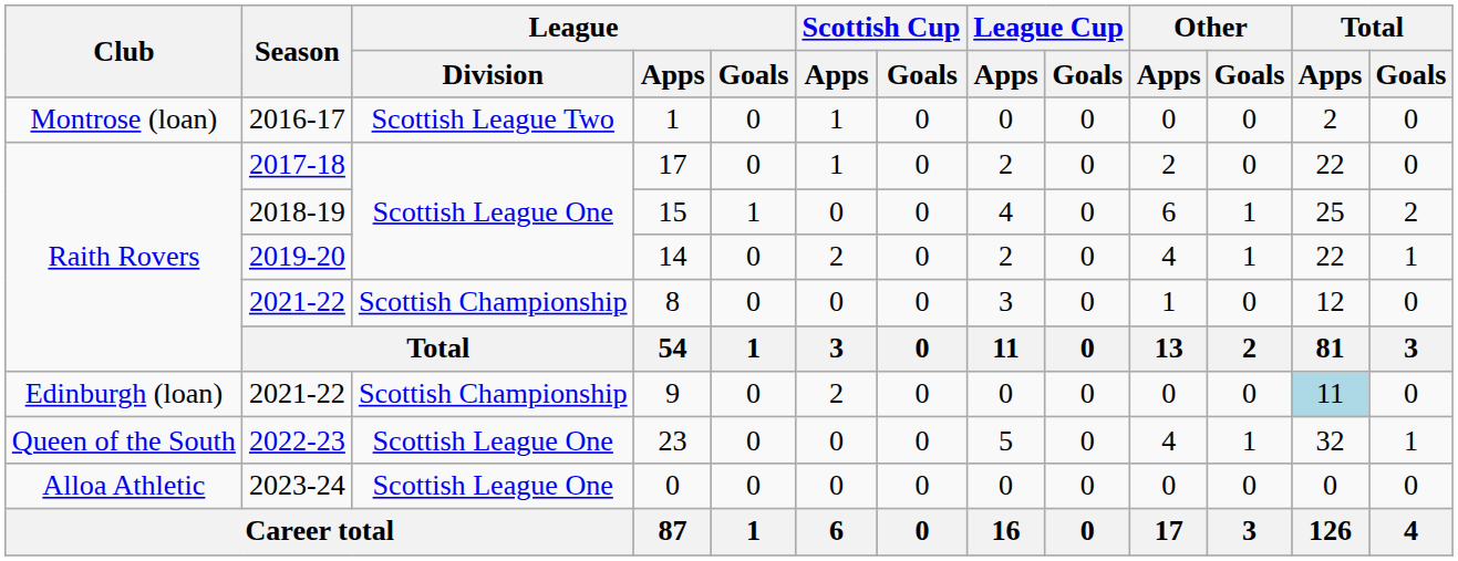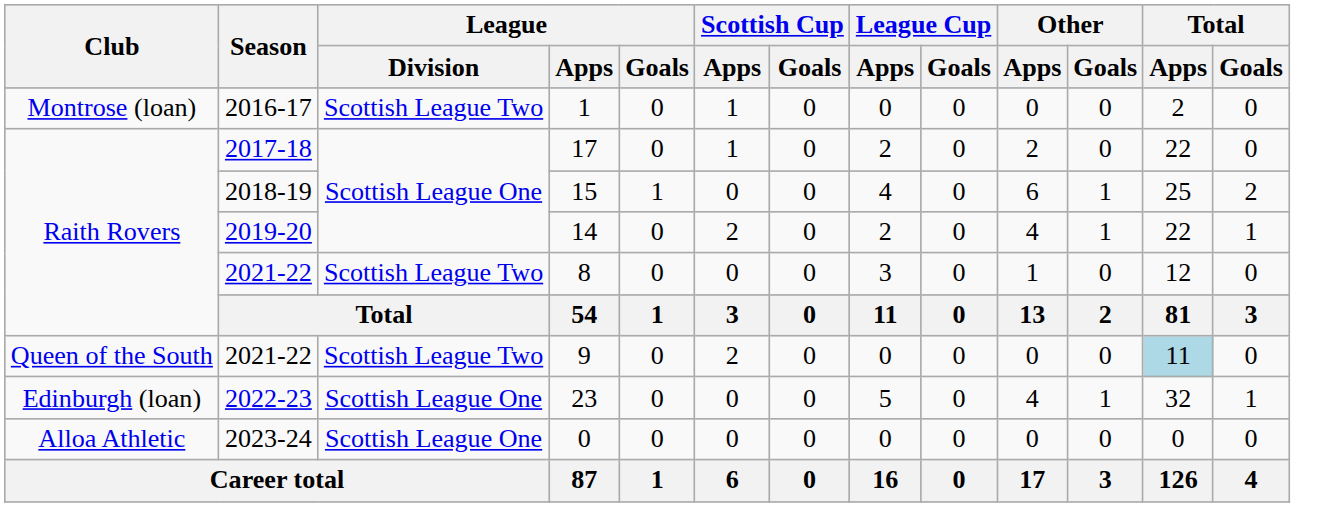8 | League / Division: Scottish Championship -> Scottish League Two
9 | Club: Edinburgh (loan) -> Queen of the South
9 | League / Division: Scottish Championship -> Scottish League Two
23 | Club: Queen of the South -> Edinburgh (loan)
